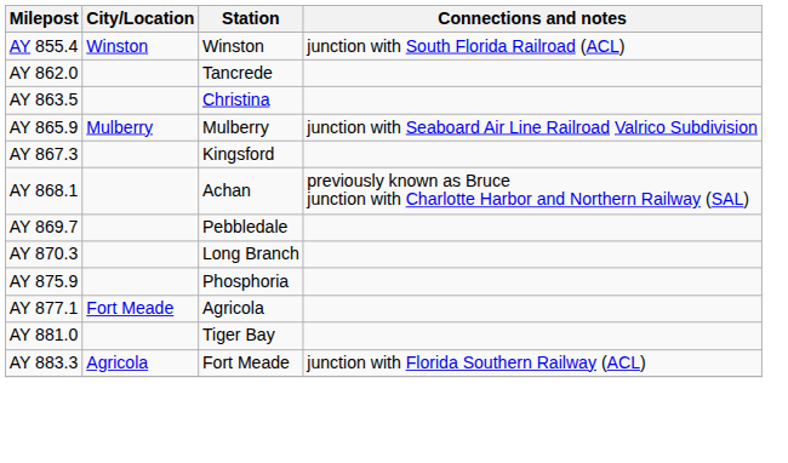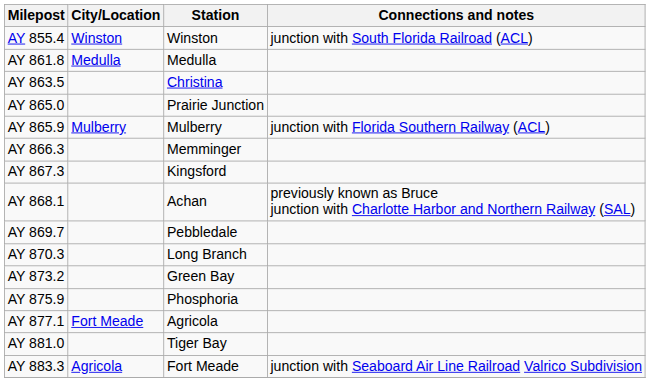+ row: AY 861.8 | Medulla | Medulla
- row: AY 862.0 | Tancrede
+ row: AY 865.0 | Prairie Junction
AY 865.9 | Connections and notes: junction with Seaboard Air Line Railroad Valrico Subdivision -> junction with Florida Southern Railway (ACL)
+ row: AY 866.3 | Memminger
+ row: AY 873.2 | Green Bay
AY 883.3 | Connections and notes: junction with Florida Southern Railway (ACL) -> junction with Seaboard Air Line Railroad Valrico Subdivision
